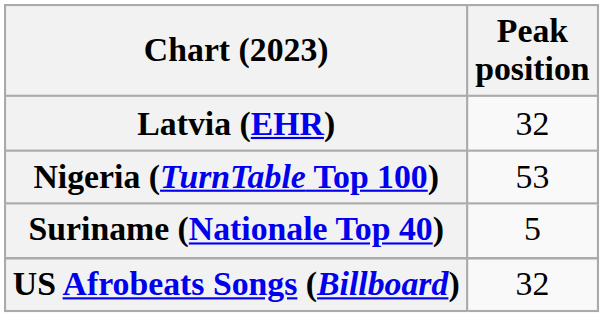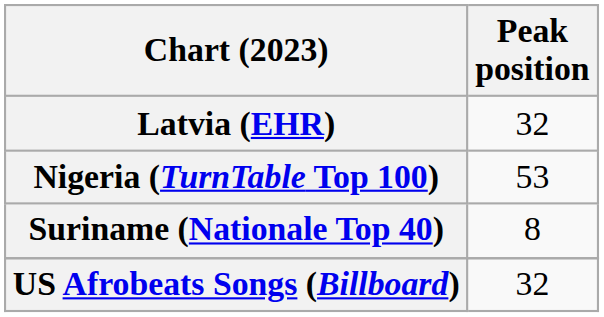Suriname (Nationale Top 40) | Peak position: 5 -> 8
